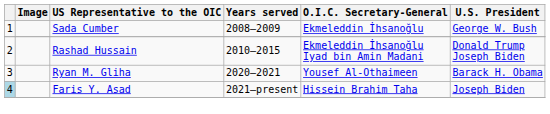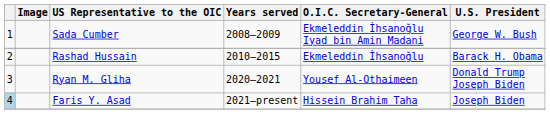Sada Cumber | O.I.C. Secretary-General: Ekmeleddin İhsanoğlu -> Ekmeleddin İhsanoğlu Iyad bin Amin Madani
Rashad Hussain | O.I.C. Secretary-General: Ekmeleddin İhsanoğlu Iyad bin Amin Madani -> Ekmeleddin İhsanoğlu
Rashad Hussain | U.S. President: Donald Trump Joseph Biden -> Barack H. Obama
Ryan M. Gliha | U.S. President: Barack H. Obama -> Donald Trump Joseph Biden
